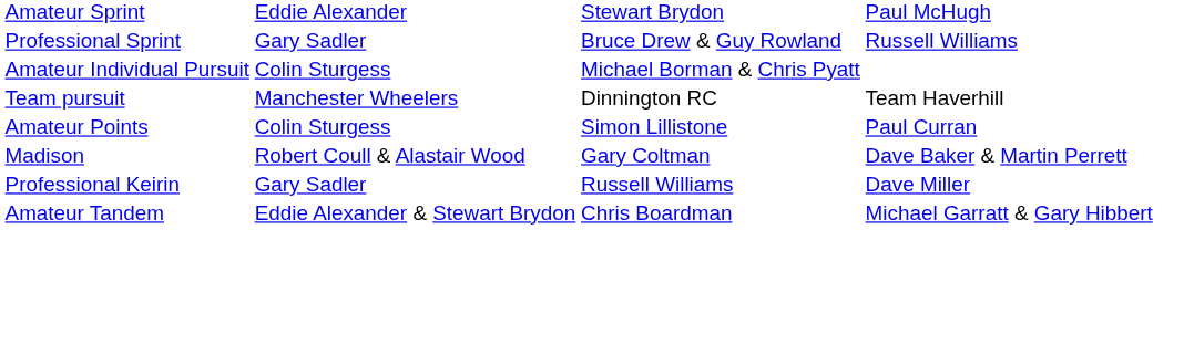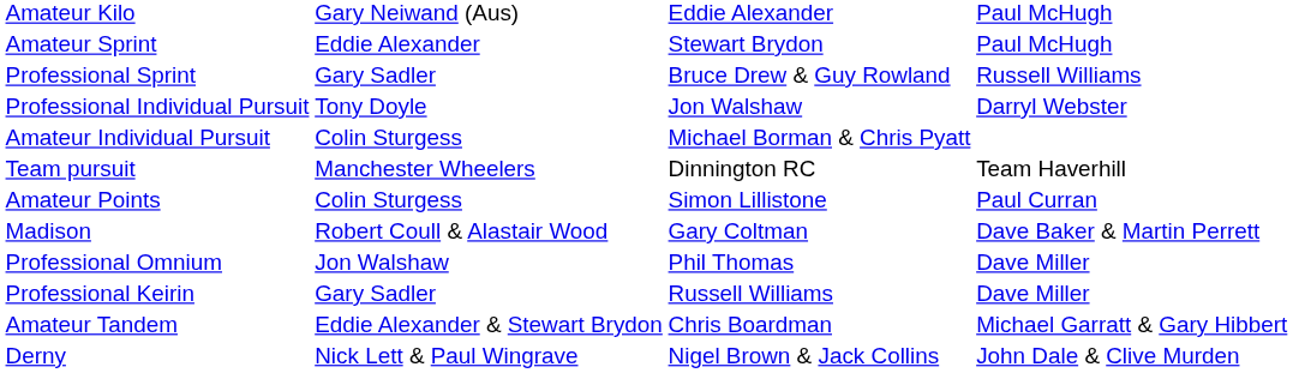+ row: Amateur Kilo | Gary Neiwand (Aus) | Eddie Alexander | Paul McHugh
+ row: Professional Individual Pursuit | Tony Doyle | Jon Walshaw | Darryl Webster
+ row: Professional Omnium | Jon Walshaw | Phil Thomas | Dave Miller
+ row: Derny | Nick Lett & Paul Wingrave | Nigel Brown & Jack Collins | John Dale & Clive Murden
